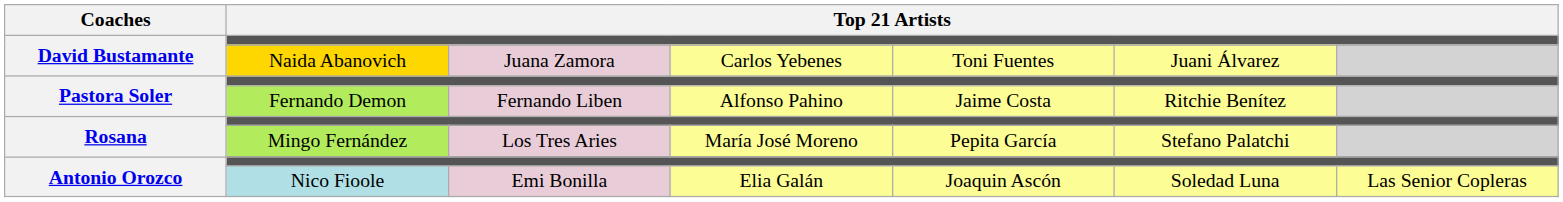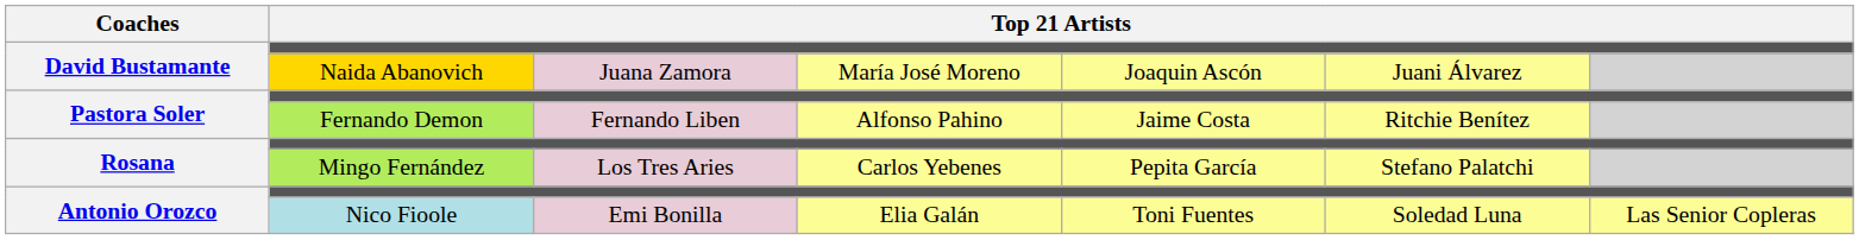Naida Abanovich | column 4: Carlos Yebenes -> María José Moreno
Naida Abanovich | column 5: Toni Fuentes -> Joaquin Ascón
Mingo Fernández | column 4: María José Moreno -> Carlos Yebenes
Nico Fioole | column 5: Joaquin Ascón -> Toni Fuentes
